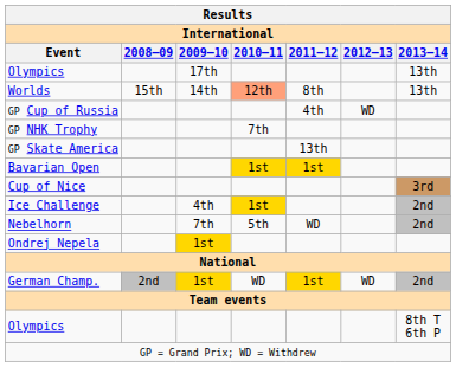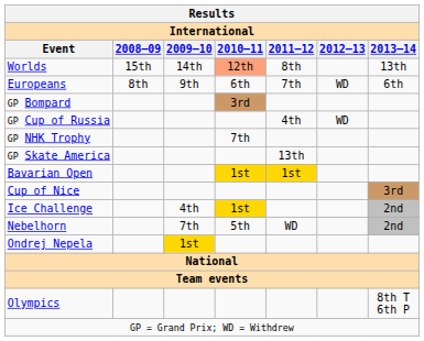- row: Olympics | 17th | 13th
+ row: Europeans | 8th | 9th | 6th | 7th | WD | 6th
+ row: GP Bompard | 3rd
- row: German Champ. | 2nd | 1st | WD | 1st | WD | 2nd
